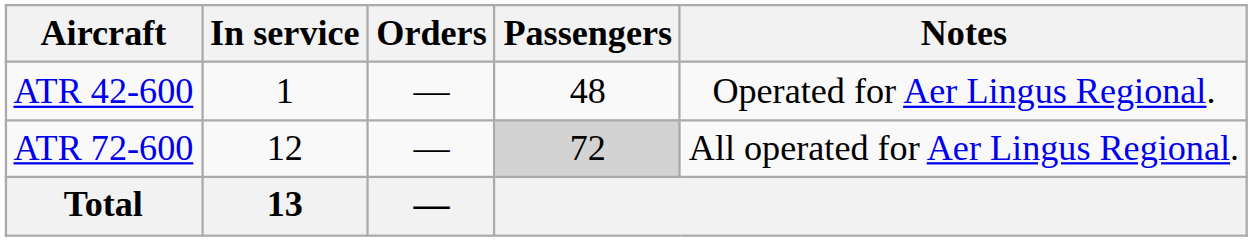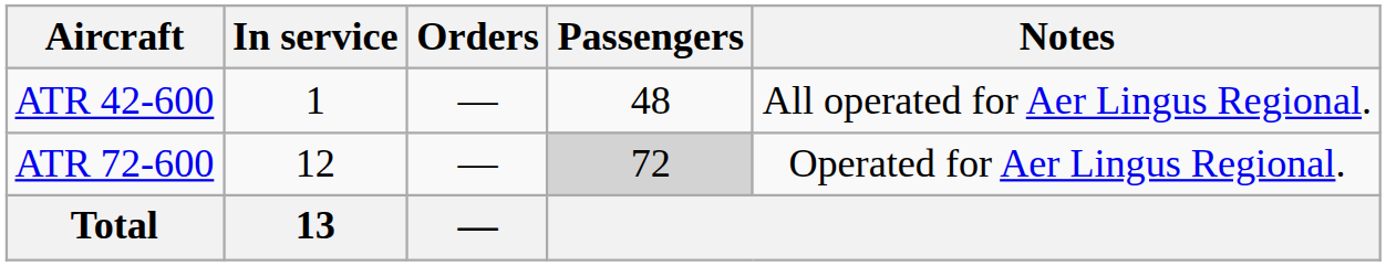ATR 42-600 | Notes: Operated for Aer Lingus Regional. -> All operated for Aer Lingus Regional.
ATR 72-600 | Notes: All operated for Aer Lingus Regional. -> Operated for Aer Lingus Regional.
